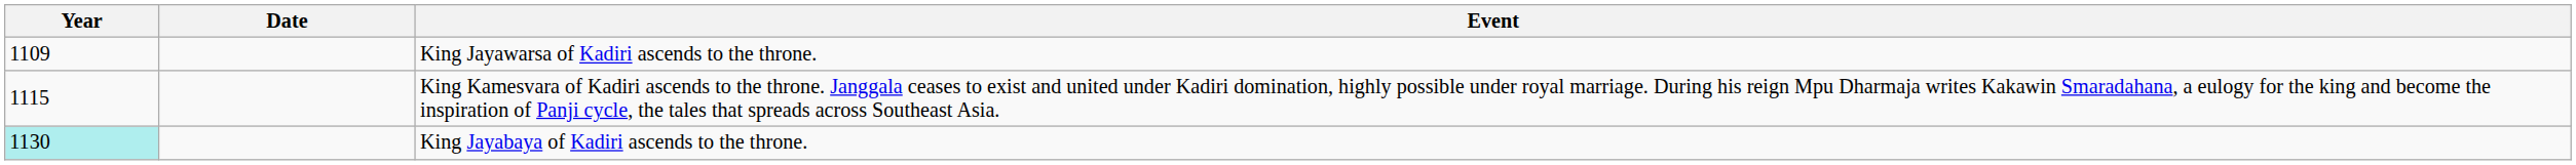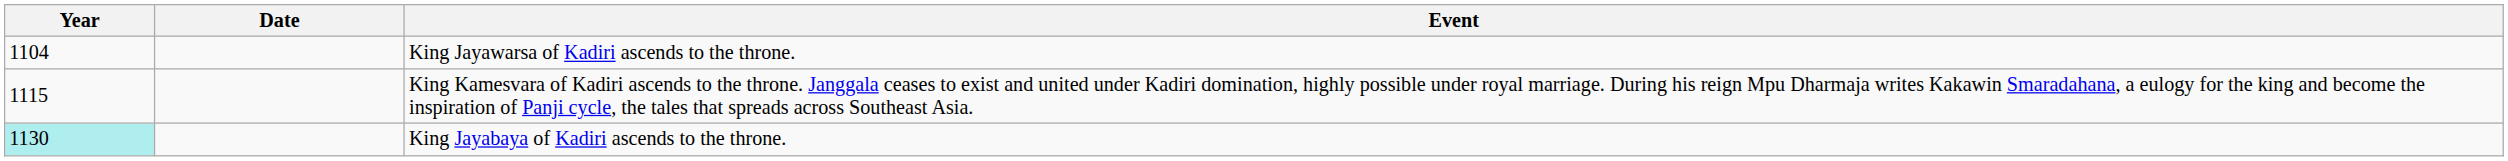King Jayawarsa of Kadiri ascends to the throne. | Year: 1109 -> 1104
